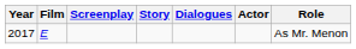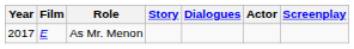columns swapped: Screenplay <-> Role
